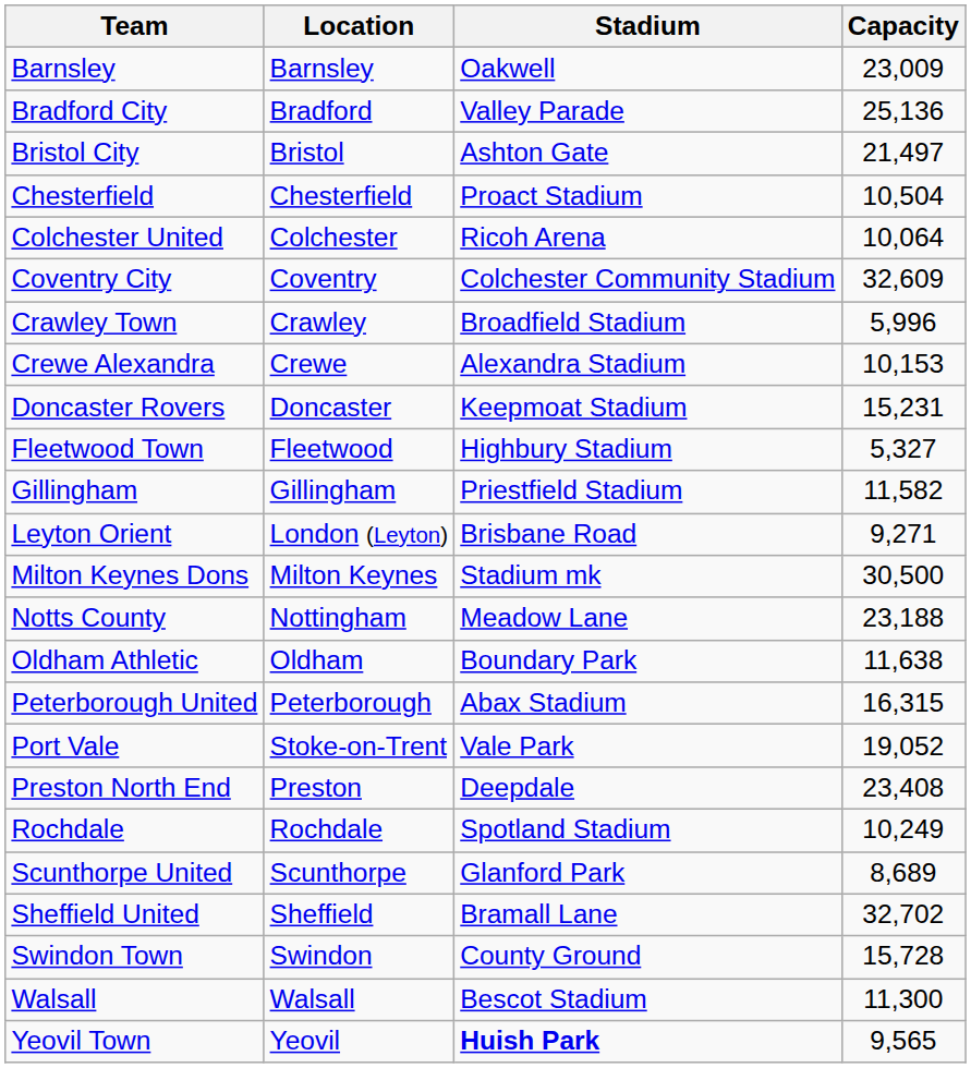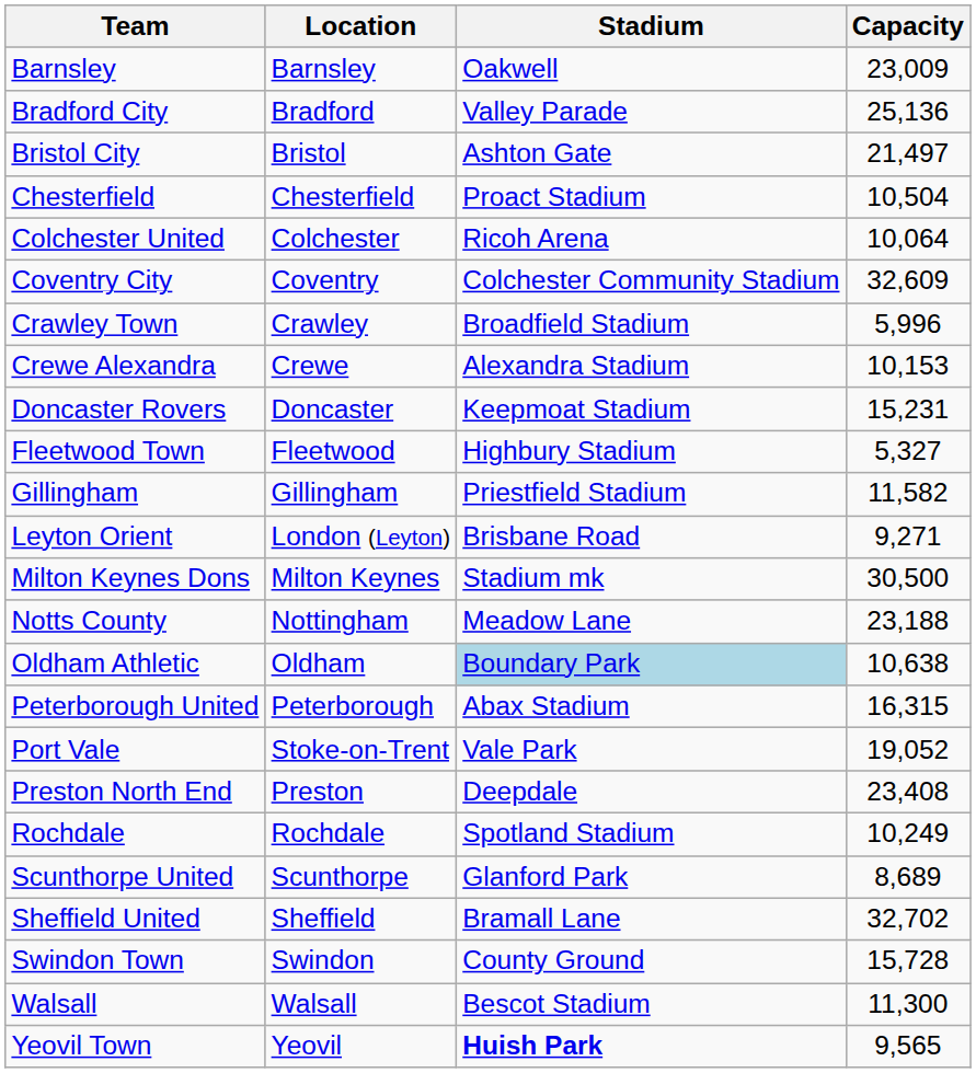Oldham Athletic | Stadium: no background -> lightblue background
Oldham Athletic | Capacity: 11,638 -> 10,638
